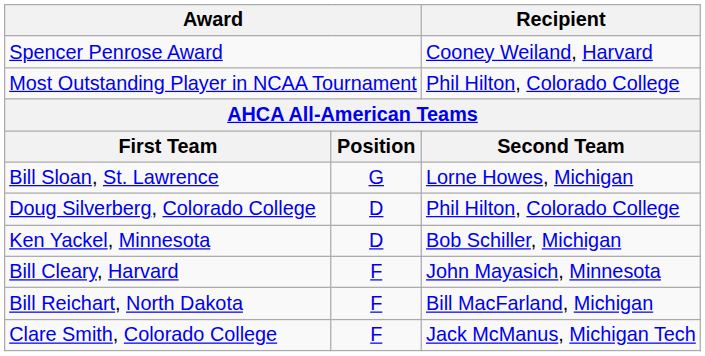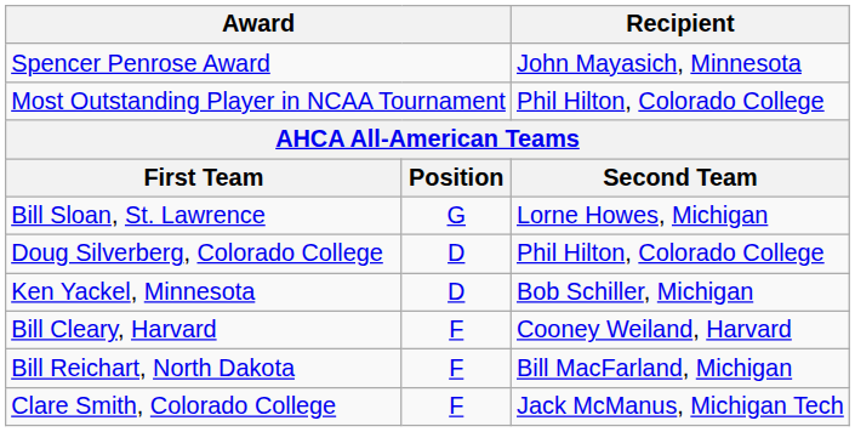Spencer Penrose Award | Recipient: Cooney Weiland, Harvard -> John Mayasich, Minnesota
Bill Cleary, Harvard | Recipient: John Mayasich, Minnesota -> Cooney Weiland, Harvard
